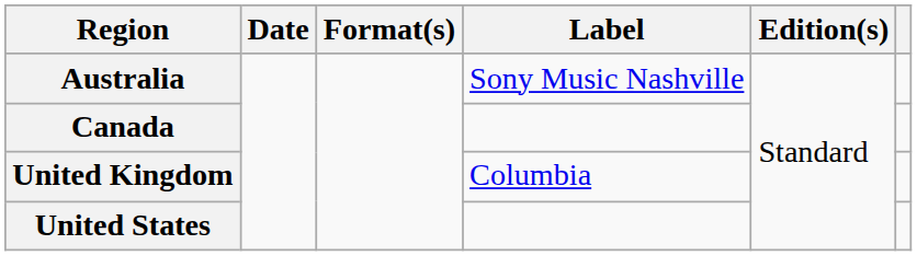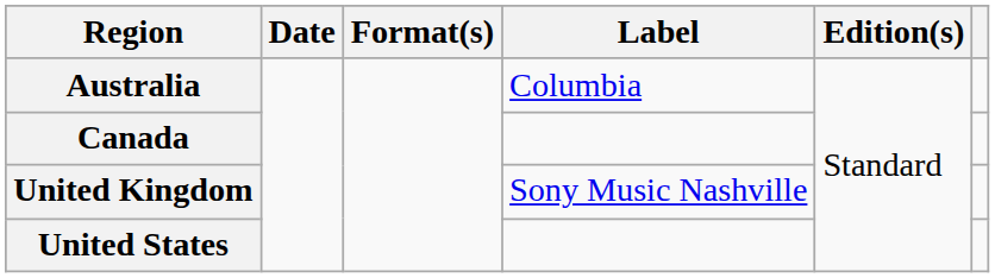Australia | Label: Sony Music Nashville -> Columbia
United Kingdom | Label: Columbia -> Sony Music Nashville
